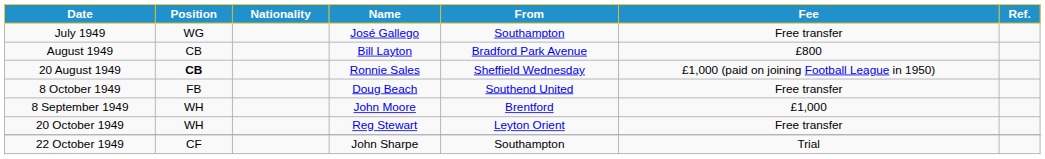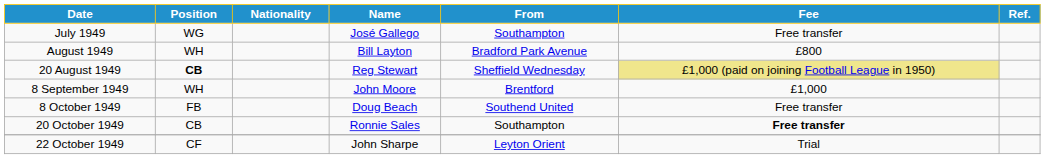August 1949 | Position: CB -> WH
20 August 1949 | Name: Ronnie Sales -> Reg Stewart
20 August 1949 | Fee: no background -> khaki background
rows swapped: 8 September 1949 <-> 8 October 1949
20 October 1949 | Position: WH -> CB
20 October 1949 | Name: Reg Stewart -> Ronnie Sales
20 October 1949 | From: Leyton Orient -> Southampton
20 October 1949 | Fee: normal -> bold
22 October 1949 | From: Southampton -> Leyton Orient
